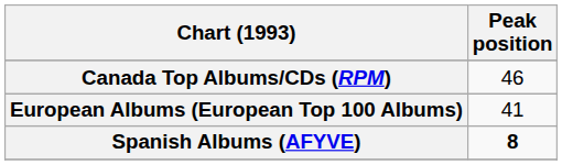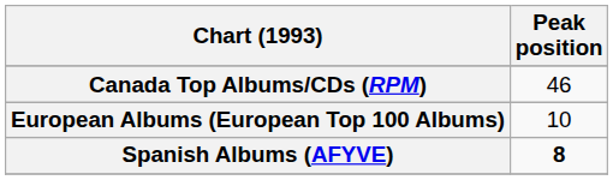European Albums (European Top 100 Albums) | Peak position: 41 -> 10
